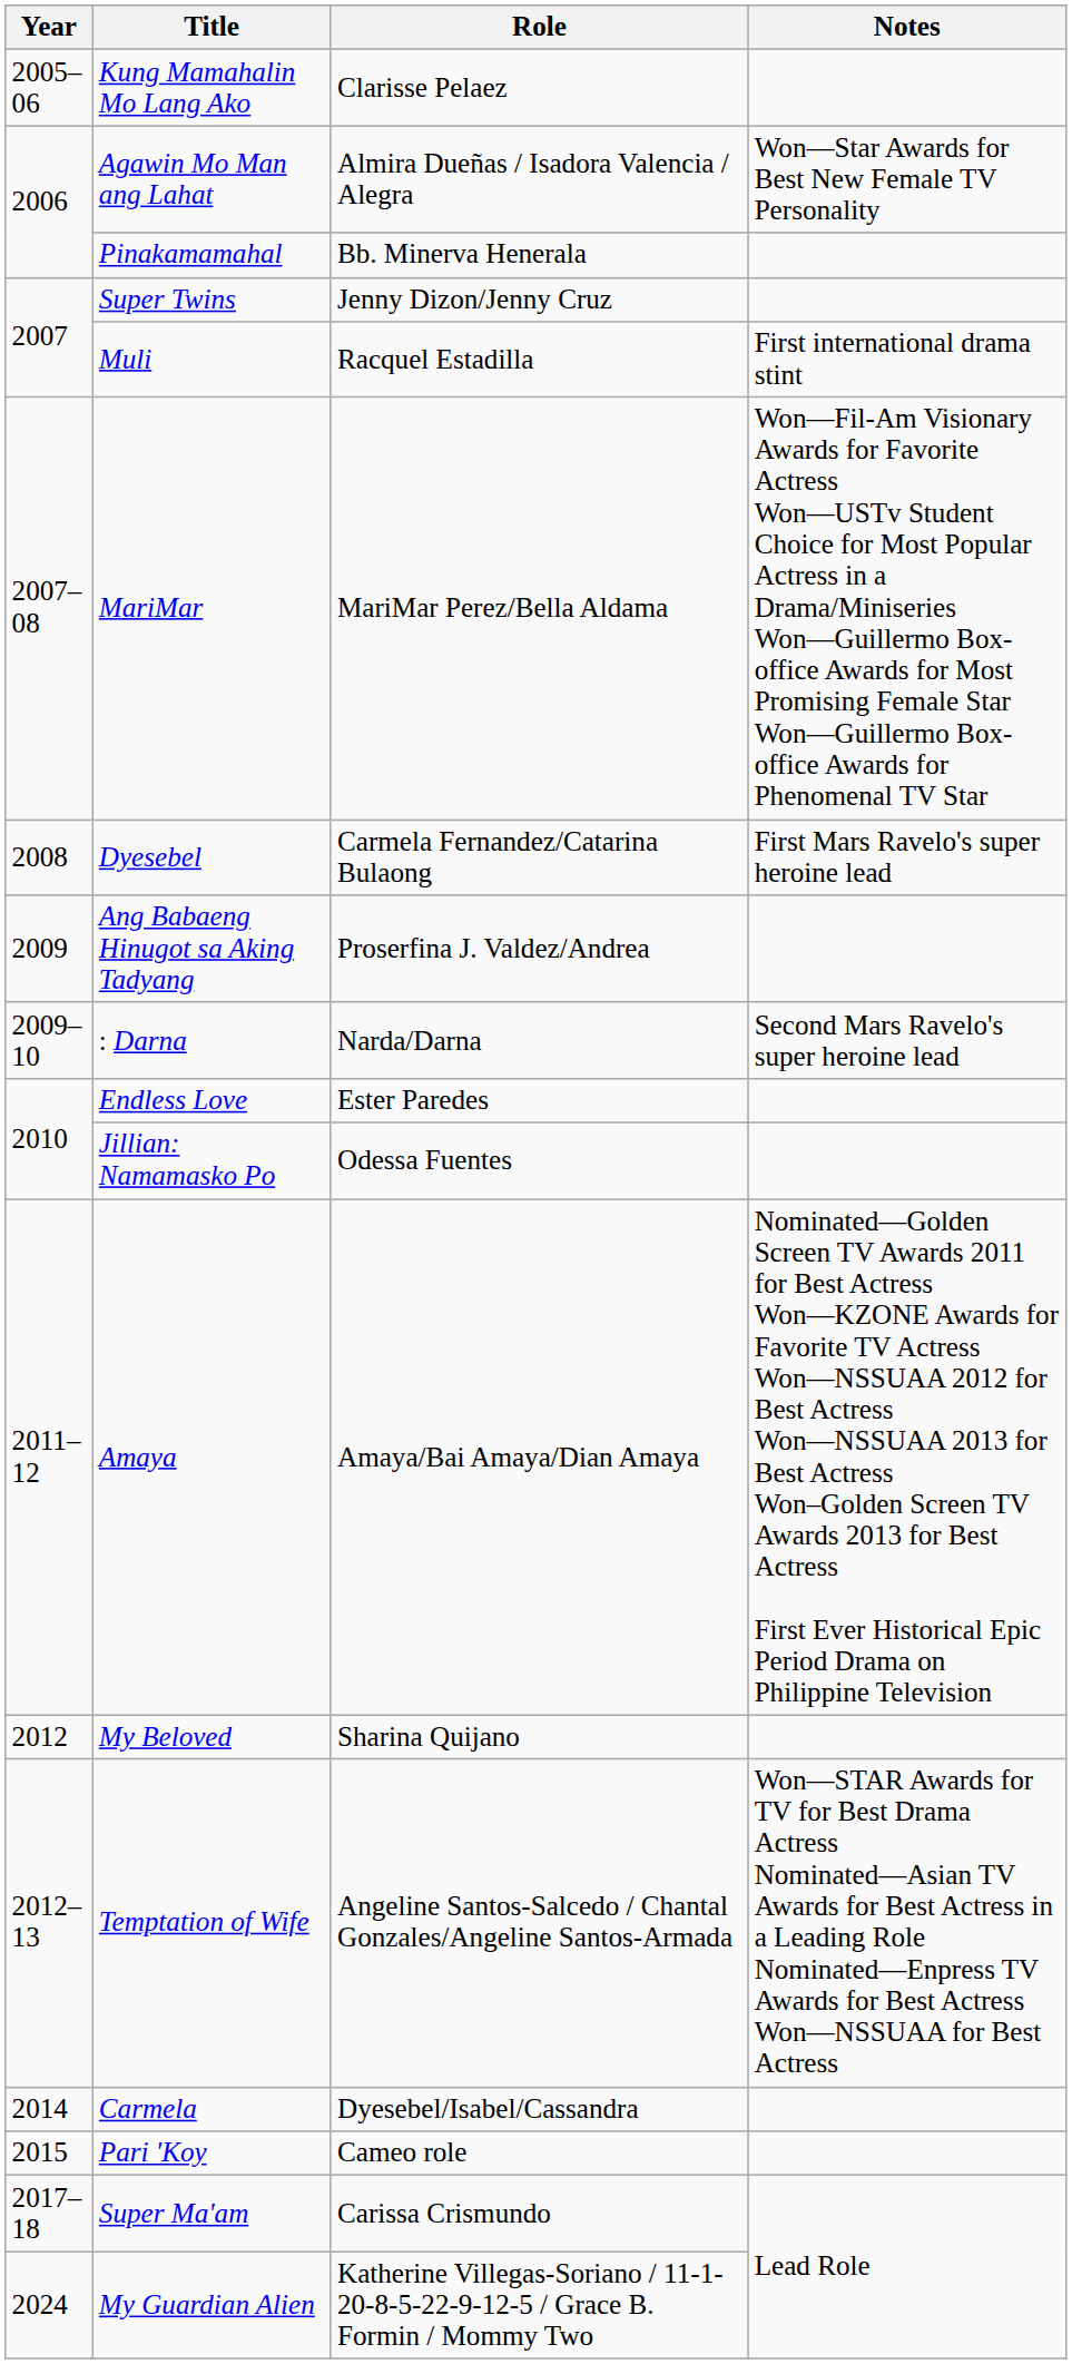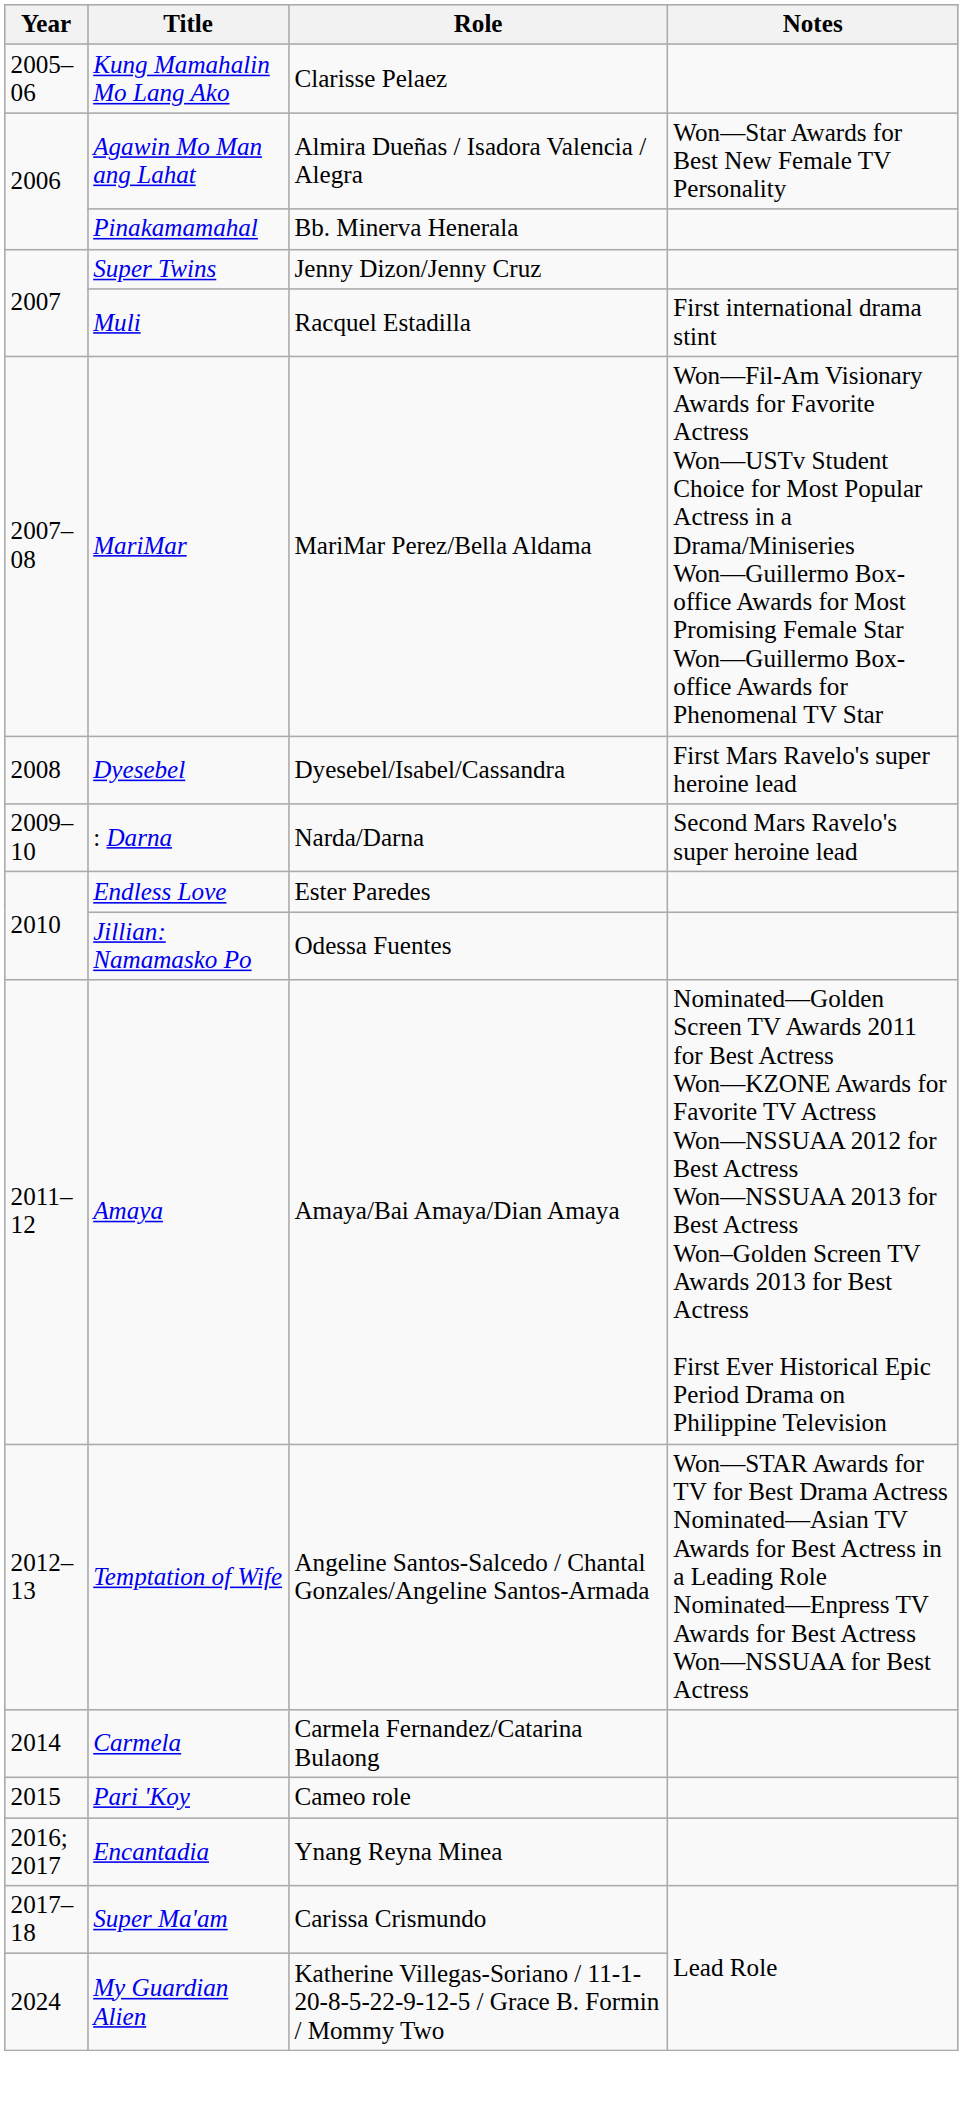Dyesebel | Role: Carmela Fernandez/Catarina Bulaong -> Dyesebel/Isabel/Cassandra
- row: 2009 | Ang Babaeng Hinugot sa Aking Tadyang | Proserfina J. Valdez/Andrea
- row: 2012 | My Beloved | Sharina Quijano
Carmela | Role: Dyesebel/Isabel/Cassandra -> Carmela Fernandez/Catarina Bulaong
+ row: 2016; 2017 | Encantadia | Ynang Reyna Minea
